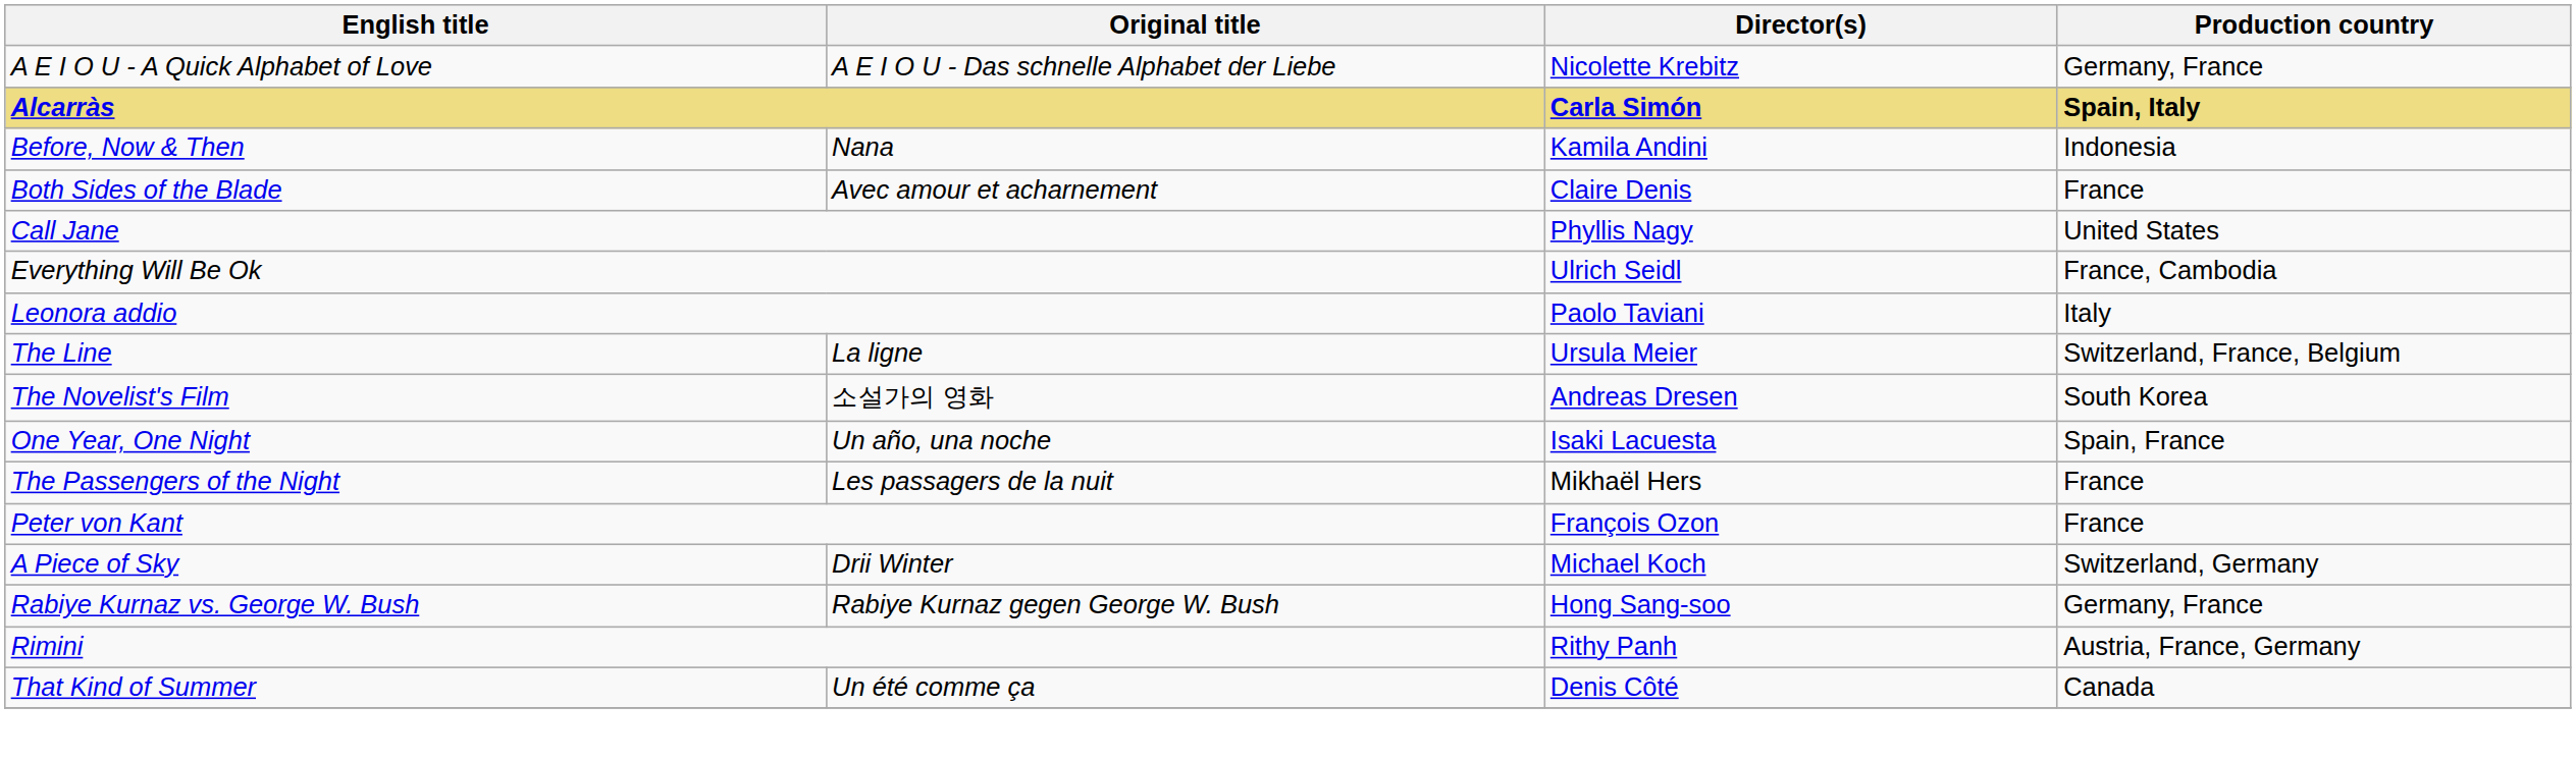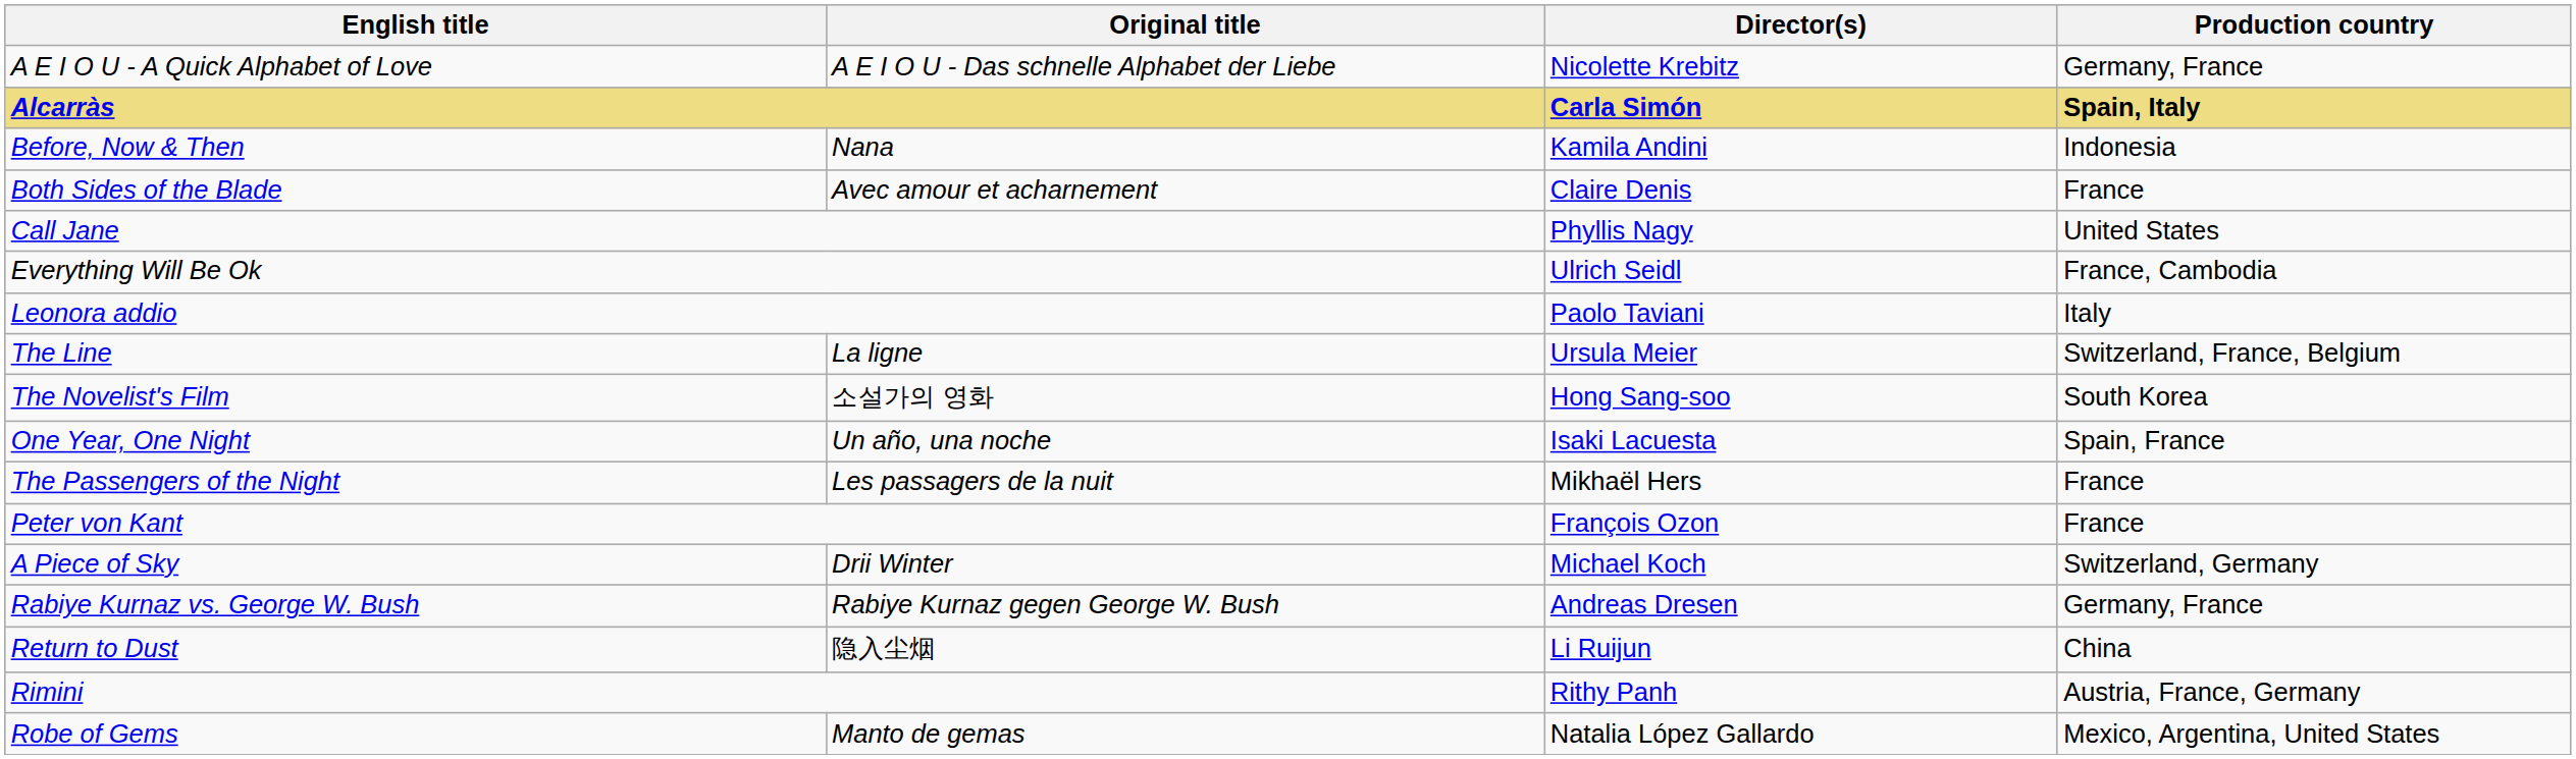The Novelist's Film | Director(s): Andreas Dresen -> Hong Sang-soo
Rabiye Kurnaz vs. George W. Bush | Director(s): Hong Sang-soo -> Andreas Dresen
+ row: Return to Dust | 隐入尘烟 | Li Ruijun | China
+ row: Robe of Gems | Manto de gemas | Natalia López Gallardo | Mexico, Argentina, United States
- row: That Kind of Summer | Un été comme ça | Denis Côté | Canada
